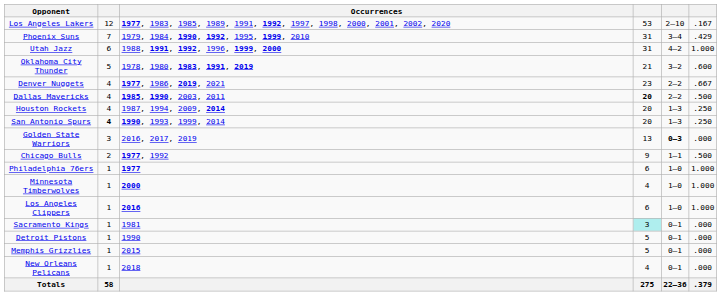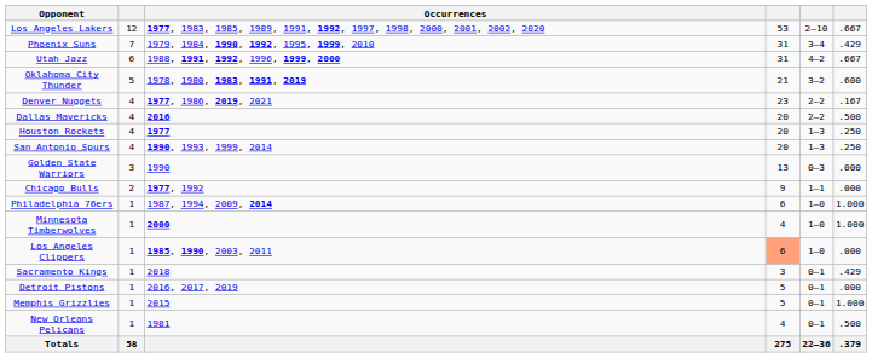Los Angeles Lakers | column 6: .167 -> .667
Utah Jazz | column 6: 1.000 -> .667
Denver Nuggets | column 6: .667 -> .167
Dallas Mavericks | Occurrences: 1985, 1990, 2003, 2011 -> 2016
Dallas Mavericks | column 4: bold -> normal
Houston Rockets | Occurrences: 1987, 1994, 2009, 2014 -> 1977
San Antonio Spurs | column 2: bold -> normal
Golden State Warriors | Occurrences: 2016, 2017, 2019 -> 1990
Golden State Warriors | column 5: bold -> normal
Chicago Bulls | column 6: .500 -> .000
Philadelphia 76ers | Occurrences: 1977 -> 1987, 1994, 2009, 2014
Los Angeles Clippers | Occurrences: 2016 -> 1985, 1990, 2003, 2011
Los Angeles Clippers | column 4: no background -> lightsalmon background
Los Angeles Clippers | column 6: 1.000 -> .000
Sacramento Kings | Occurrences: 1981 -> 2018
Sacramento Kings | column 4: paleturquoise background -> no background
Sacramento Kings | column 6: .000 -> .429
Detroit Pistons | Occurrences: 1990 -> 2016, 2017, 2019
Memphis Grizzlies | column 6: .000 -> 1.000
New Orleans Pelicans | Occurrences: 2018 -> 1981
New Orleans Pelicans | column 6: .000 -> .500
